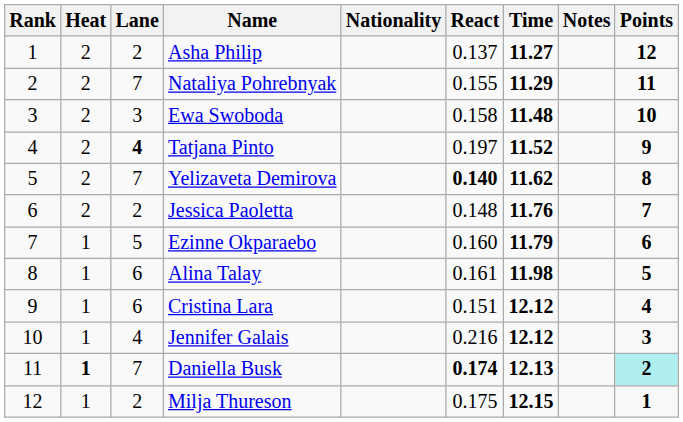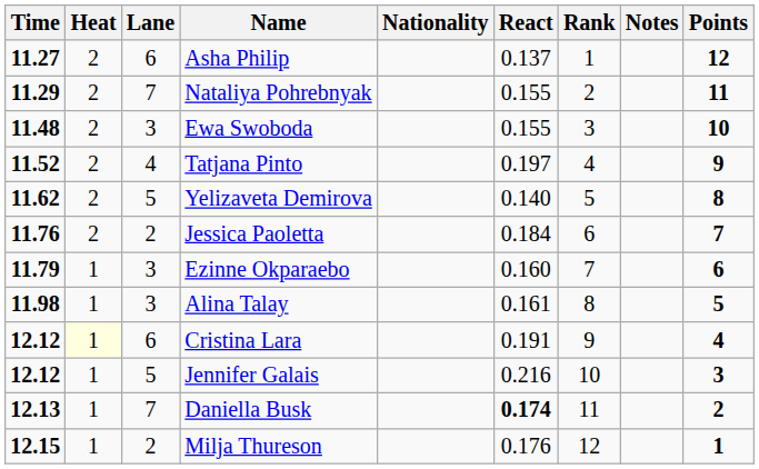columns swapped: Rank <-> Time
Asha Philip | Lane: 2 -> 6
Ewa Swoboda | React: 0.158 -> 0.155
Tatjana Pinto | Lane: bold -> normal
Yelizaveta Demirova | Lane: 7 -> 5
Yelizaveta Demirova | React: bold -> normal
Jessica Paoletta | React: 0.148 -> 0.184
Ezinne Okparaebo | Lane: 5 -> 3
Alina Talay | Lane: 6 -> 3
Cristina Lara | Heat: no background -> lightyellow background
Cristina Lara | React: 0.151 -> 0.191
Jennifer Galais | Lane: 4 -> 5
Daniella Busk | Heat: bold -> normal
Daniella Busk | Points: paleturquoise background -> no background
Milja Thureson | React: 0.175 -> 0.176
